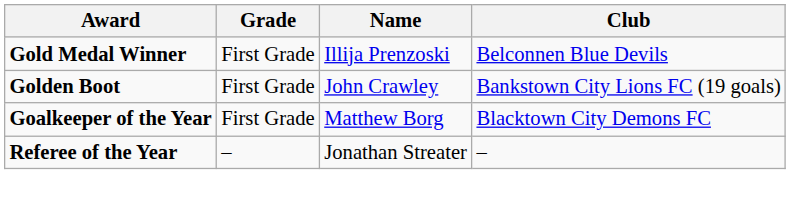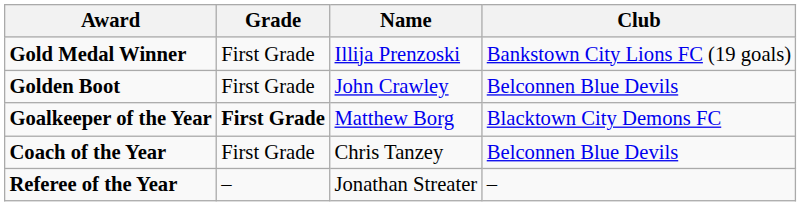Gold Medal Winner | Club: Belconnen Blue Devils -> Bankstown City Lions FC (19 goals)
Golden Boot | Club: Bankstown City Lions FC (19 goals) -> Belconnen Blue Devils
Goalkeeper of the Year | Grade: normal -> bold
+ row: Coach of the Year | First Grade | Chris Tanzey | Belconnen Blue Devils
